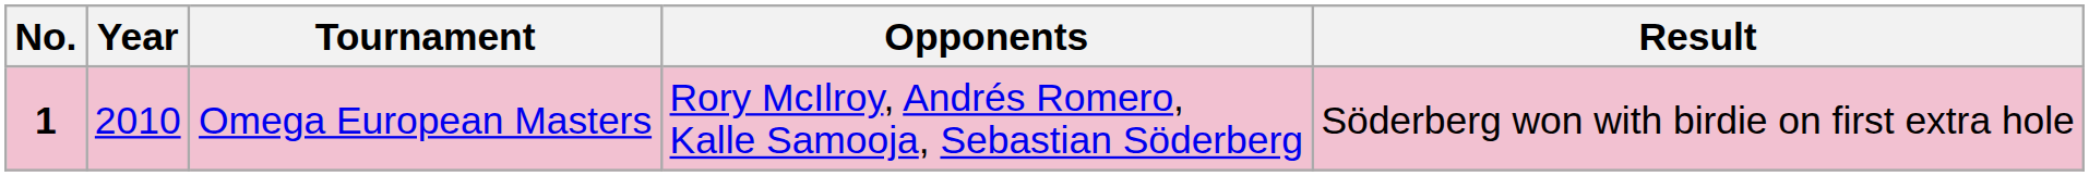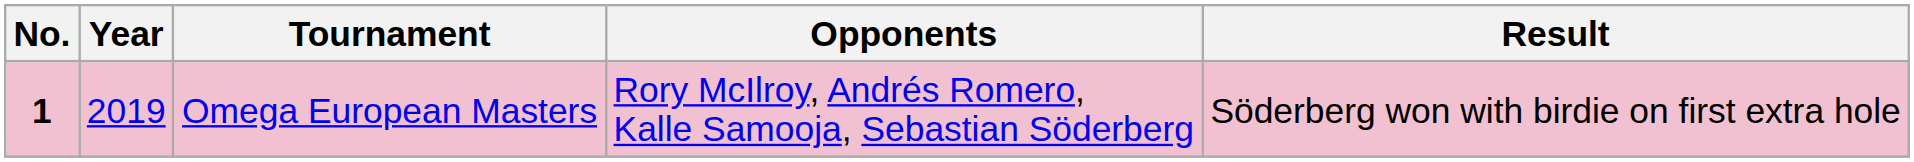Omega European Masters | Year: 2010 -> 2019
